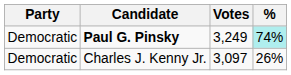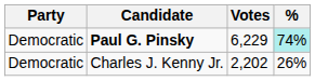Paul G. Pinsky | Votes: 3,249 -> 6,229
Charles J. Kenny Jr. | Votes: 3,097 -> 2,202
